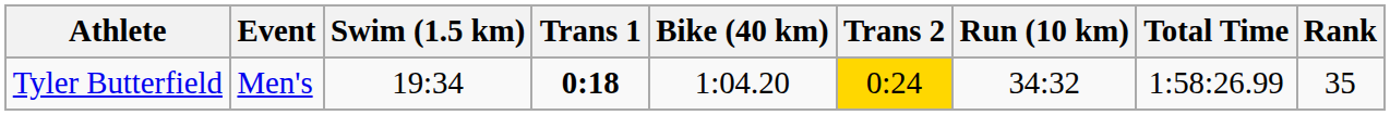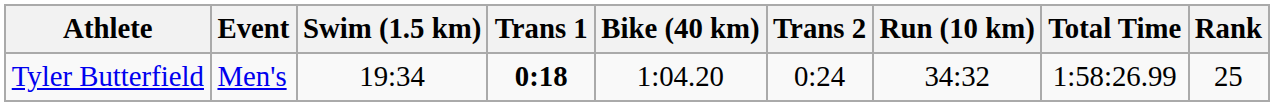Tyler Butterfield | Trans 2: gold background -> no background
Tyler Butterfield | Rank: 35 -> 25
